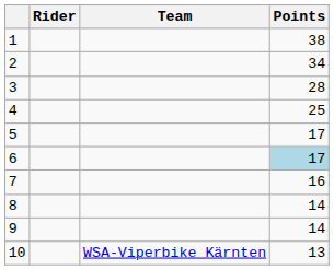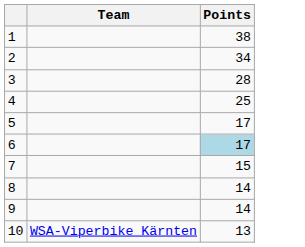- column: Rider
7 | Points: 16 -> 15
